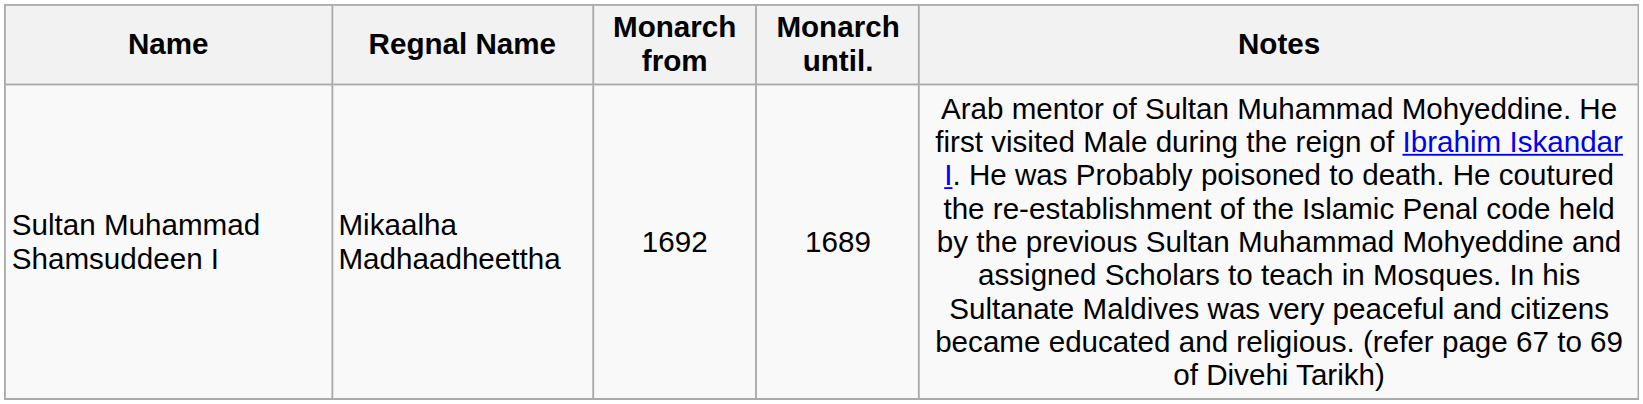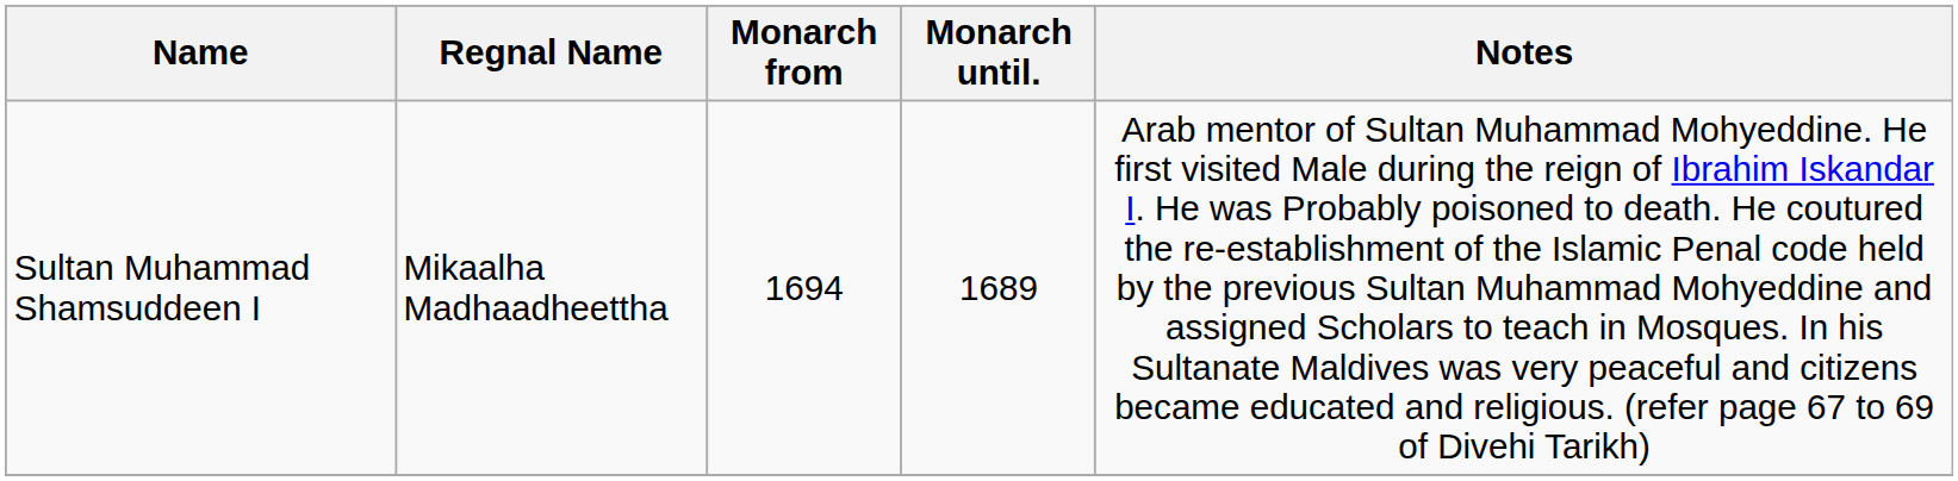Sultan Muhammad Shamsuddeen I | Monarch from: 1692 -> 1694
